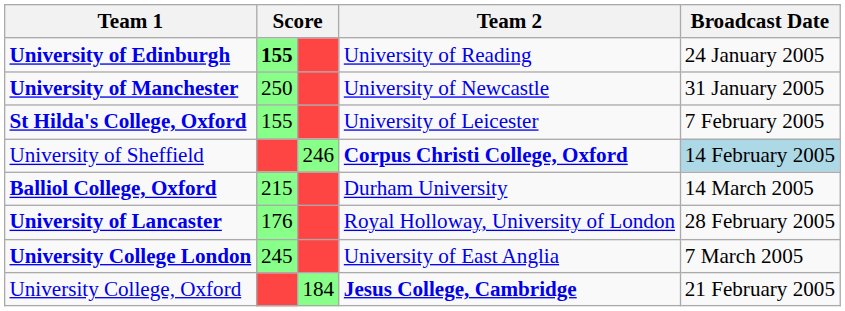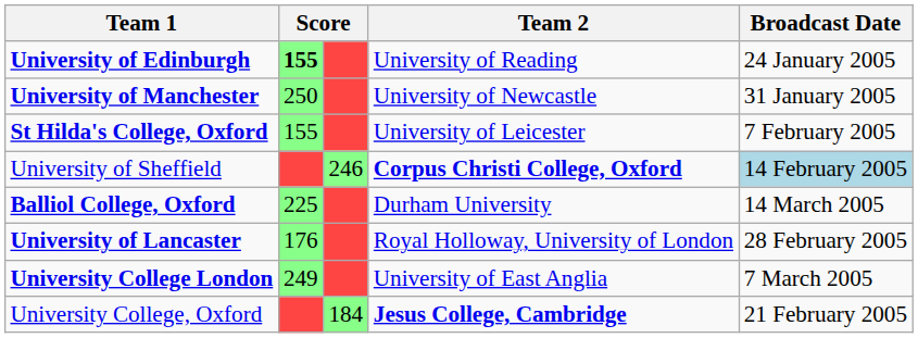Balliol College, Oxford | column 2: 215 -> 225
University College London | column 2: 245 -> 249
